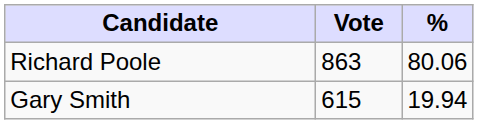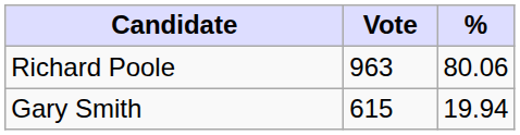Richard Poole | Vote: 863 -> 963
